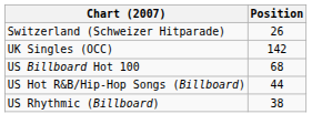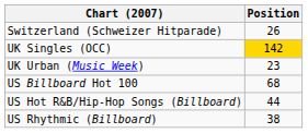UK Singles (OCC) | Position: no background -> gold background
+ row: UK Urban (Music Week) | 23
